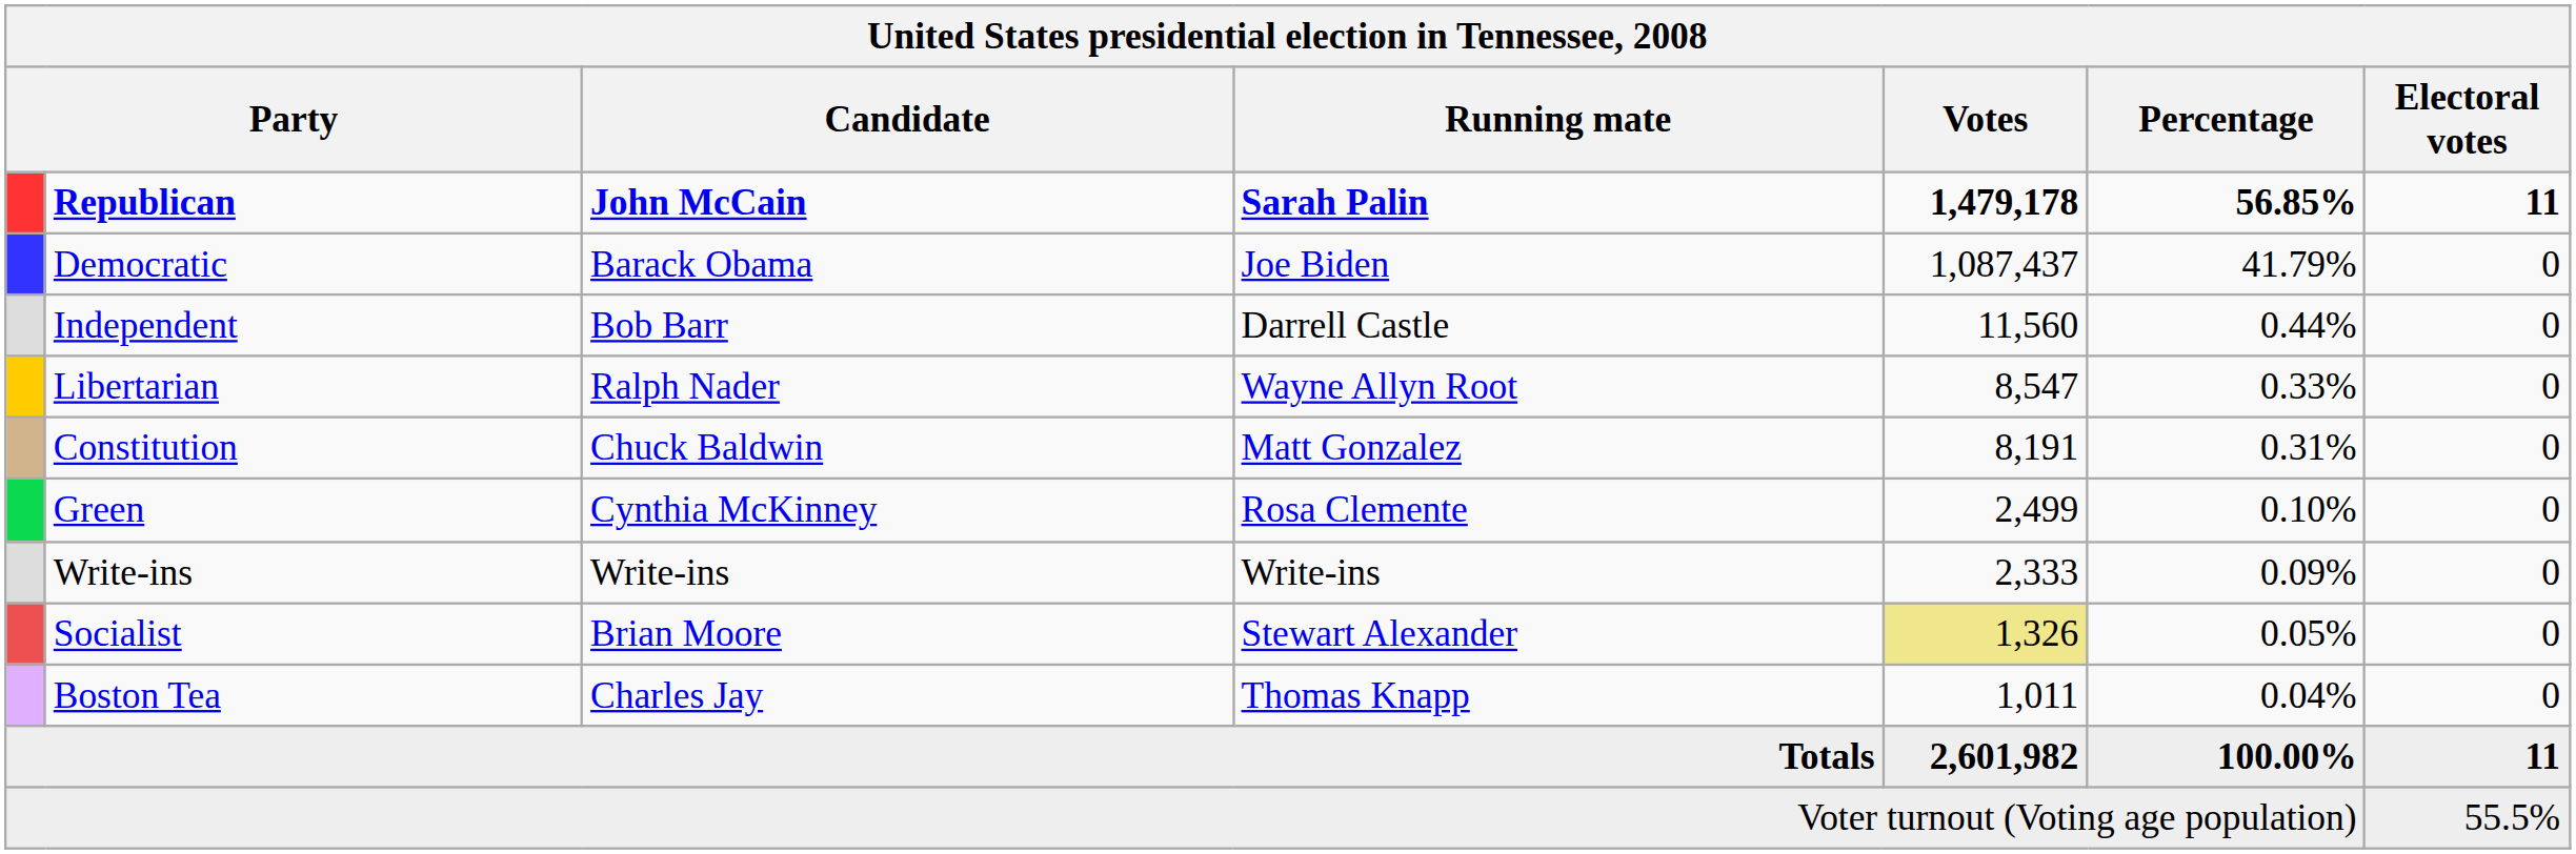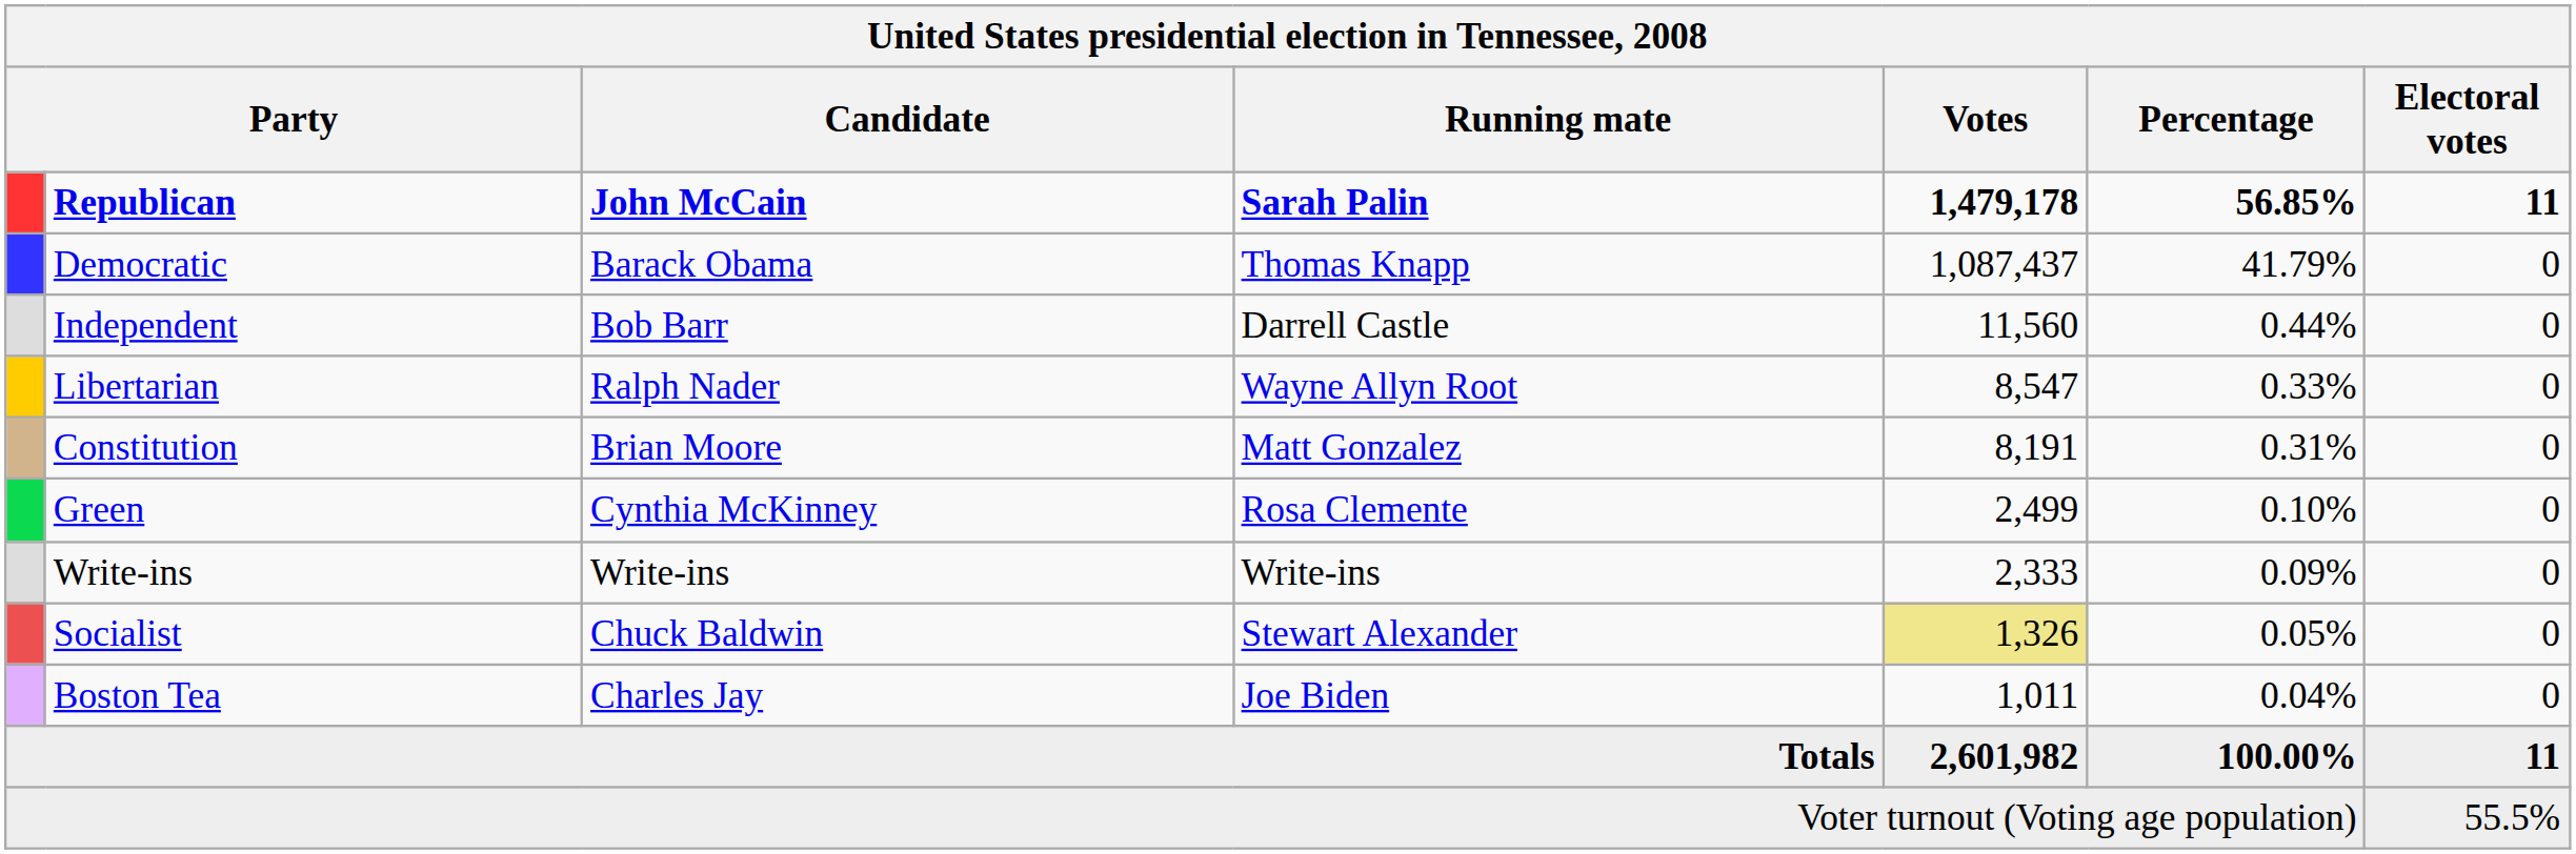Democratic | Running mate: Joe Biden -> Thomas Knapp
Constitution | Candidate: Chuck Baldwin -> Brian Moore
Socialist | Candidate: Brian Moore -> Chuck Baldwin
Boston Tea | Running mate: Thomas Knapp -> Joe Biden
